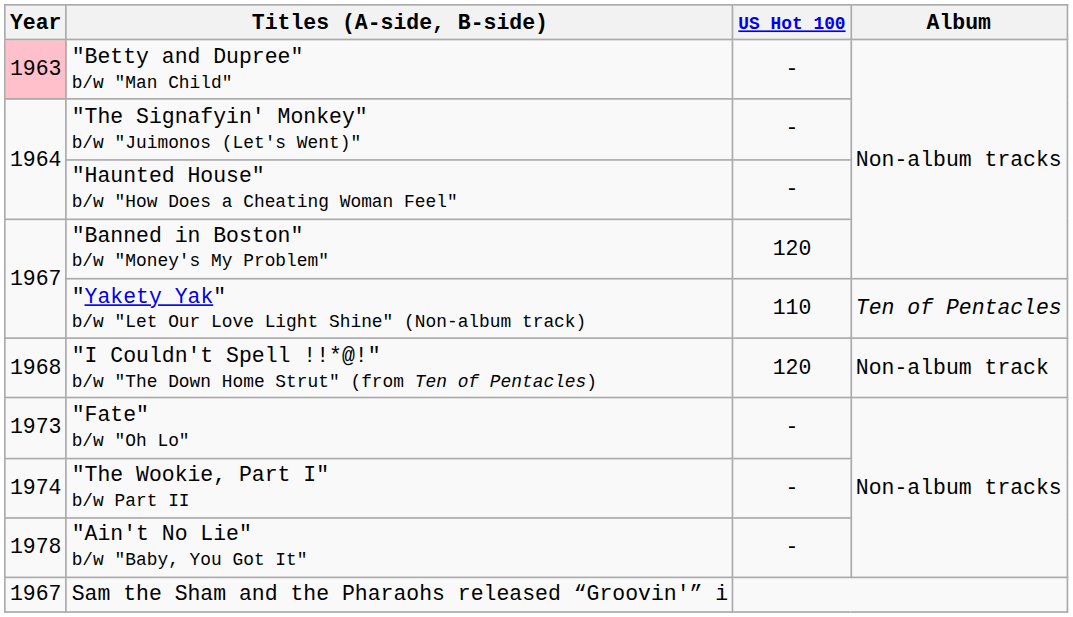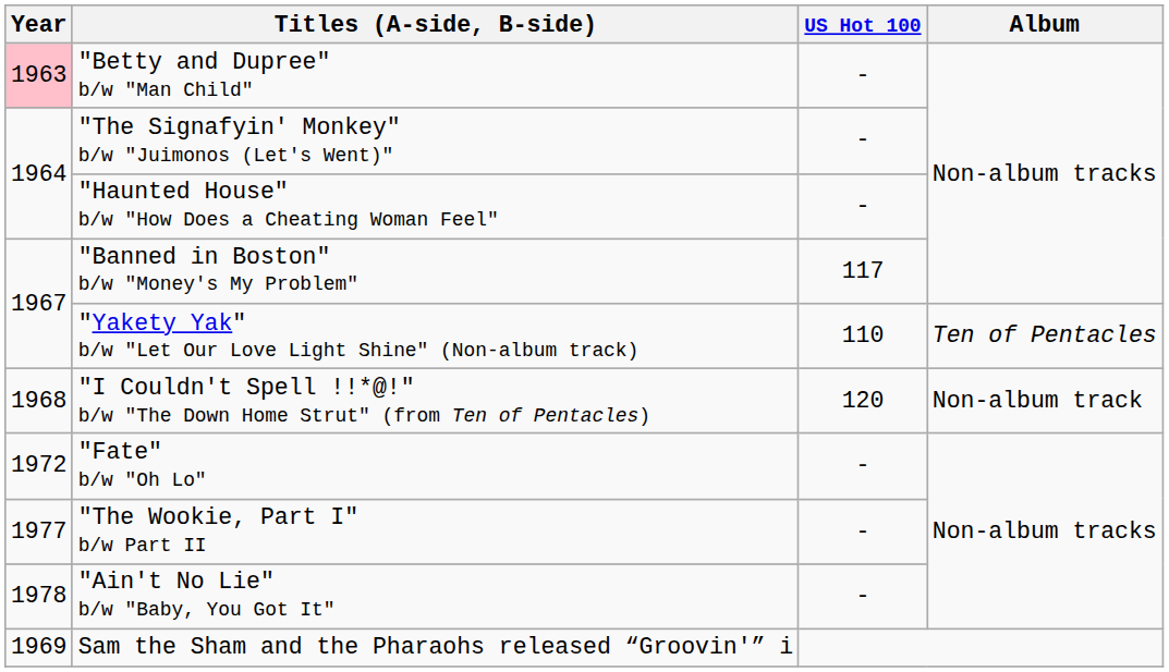"Banned in Boston" b/w "Money's My Problem" | US Hot 100: 120 -> 117
"Fate" b/w "Oh Lo" | Year: 1973 -> 1972
"The Wookie, Part I" b/w Part II | Year: 1974 -> 1977
Sam the Sham and the Pharaohs released “Groovin'” i | Year: 1967 -> 1969
